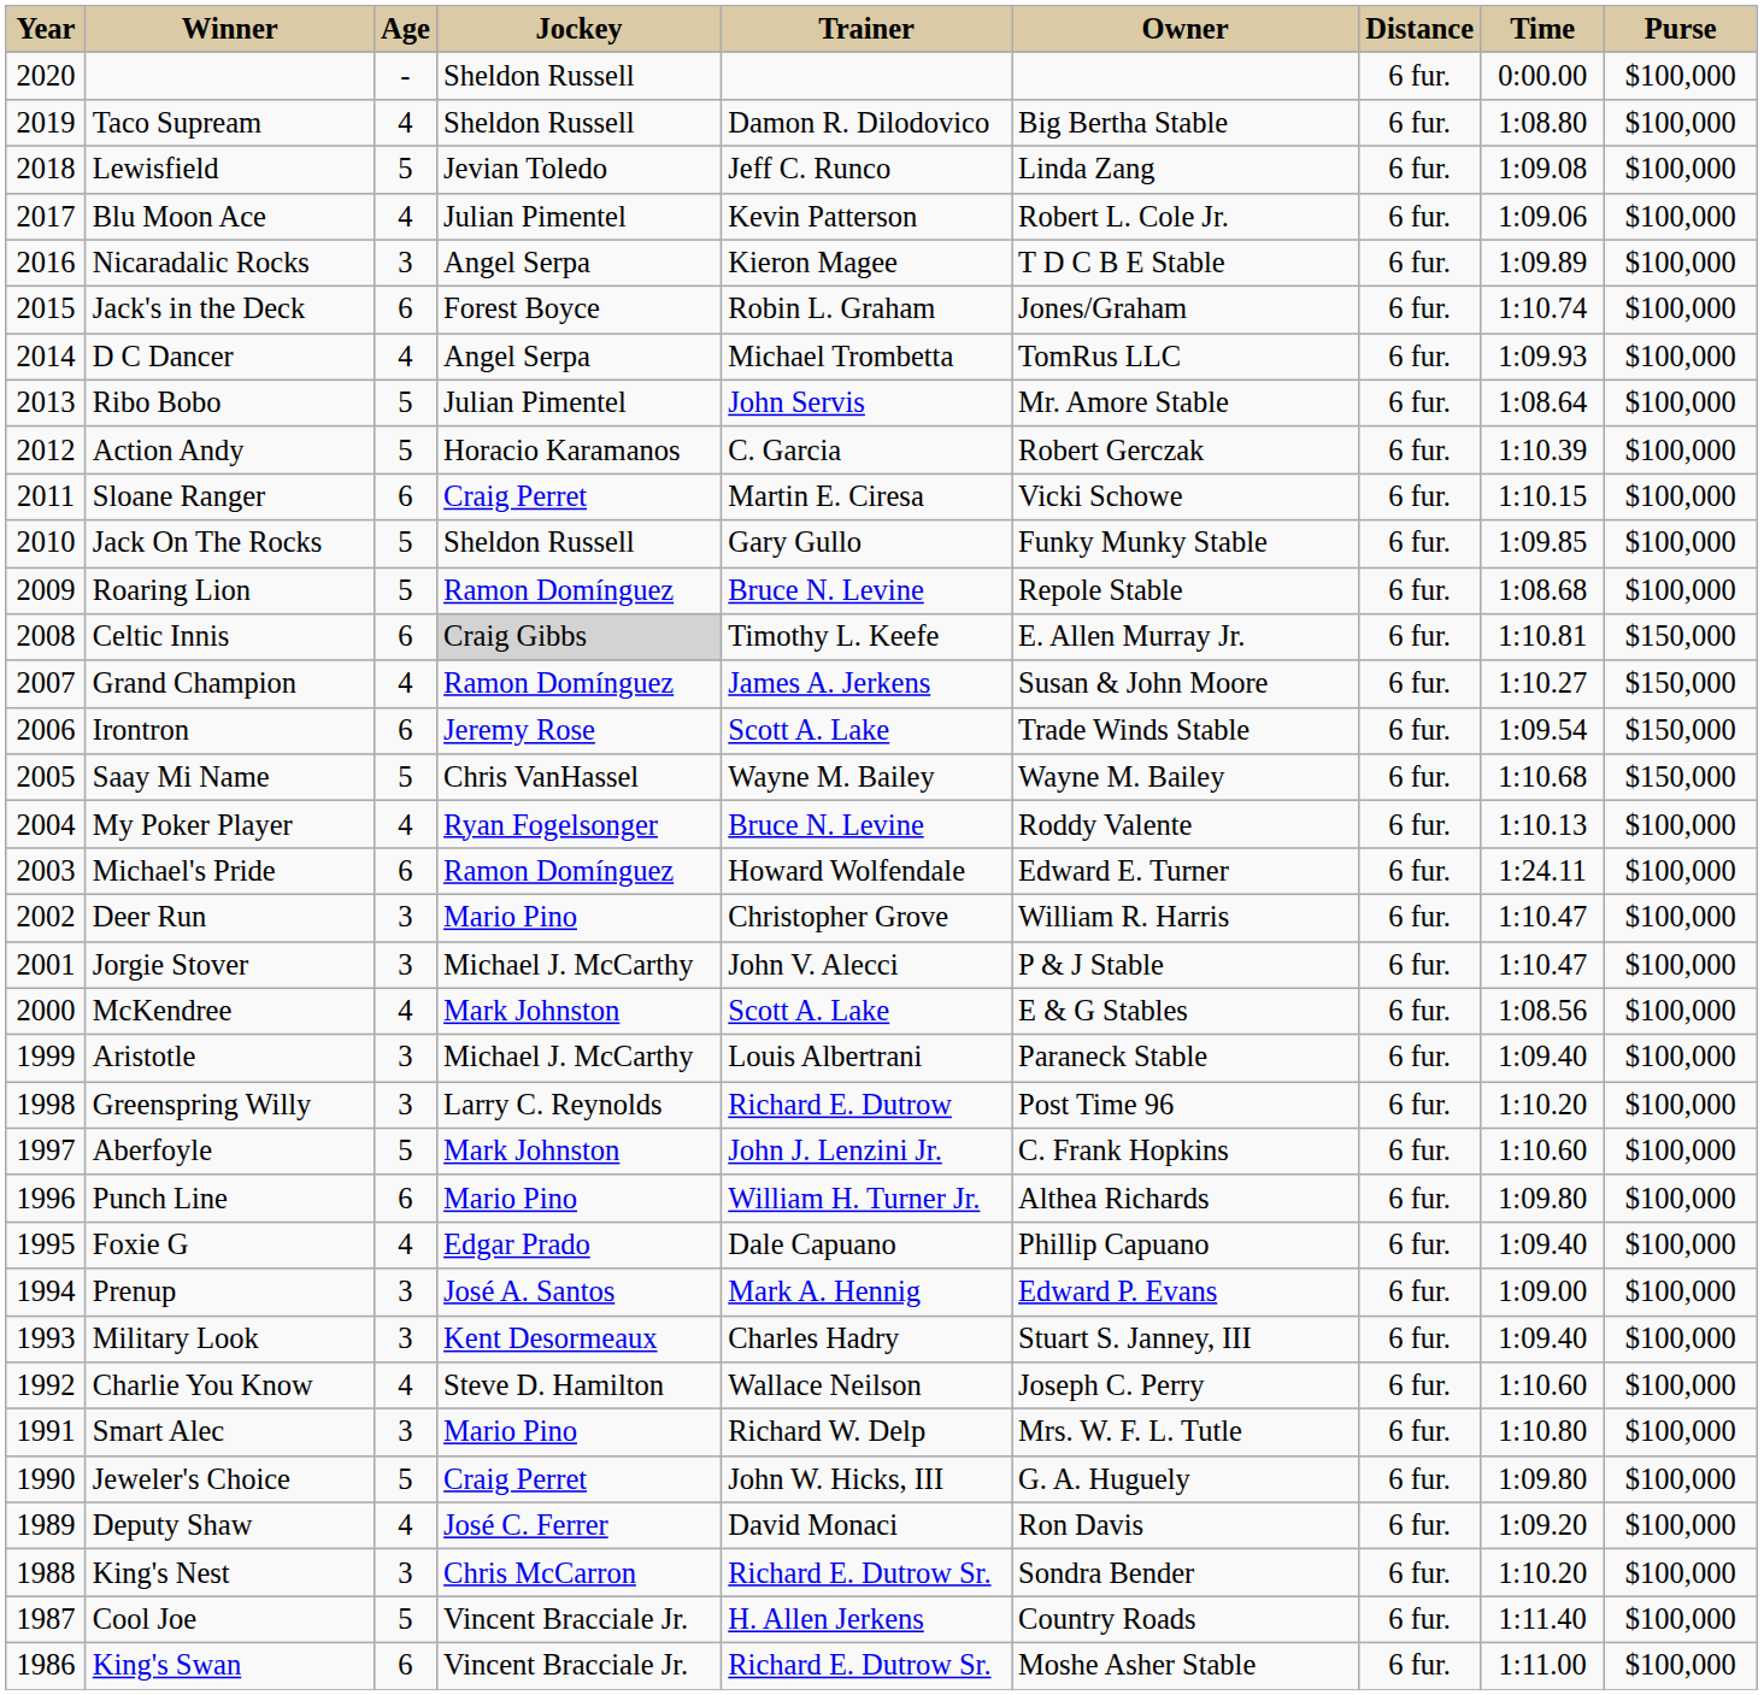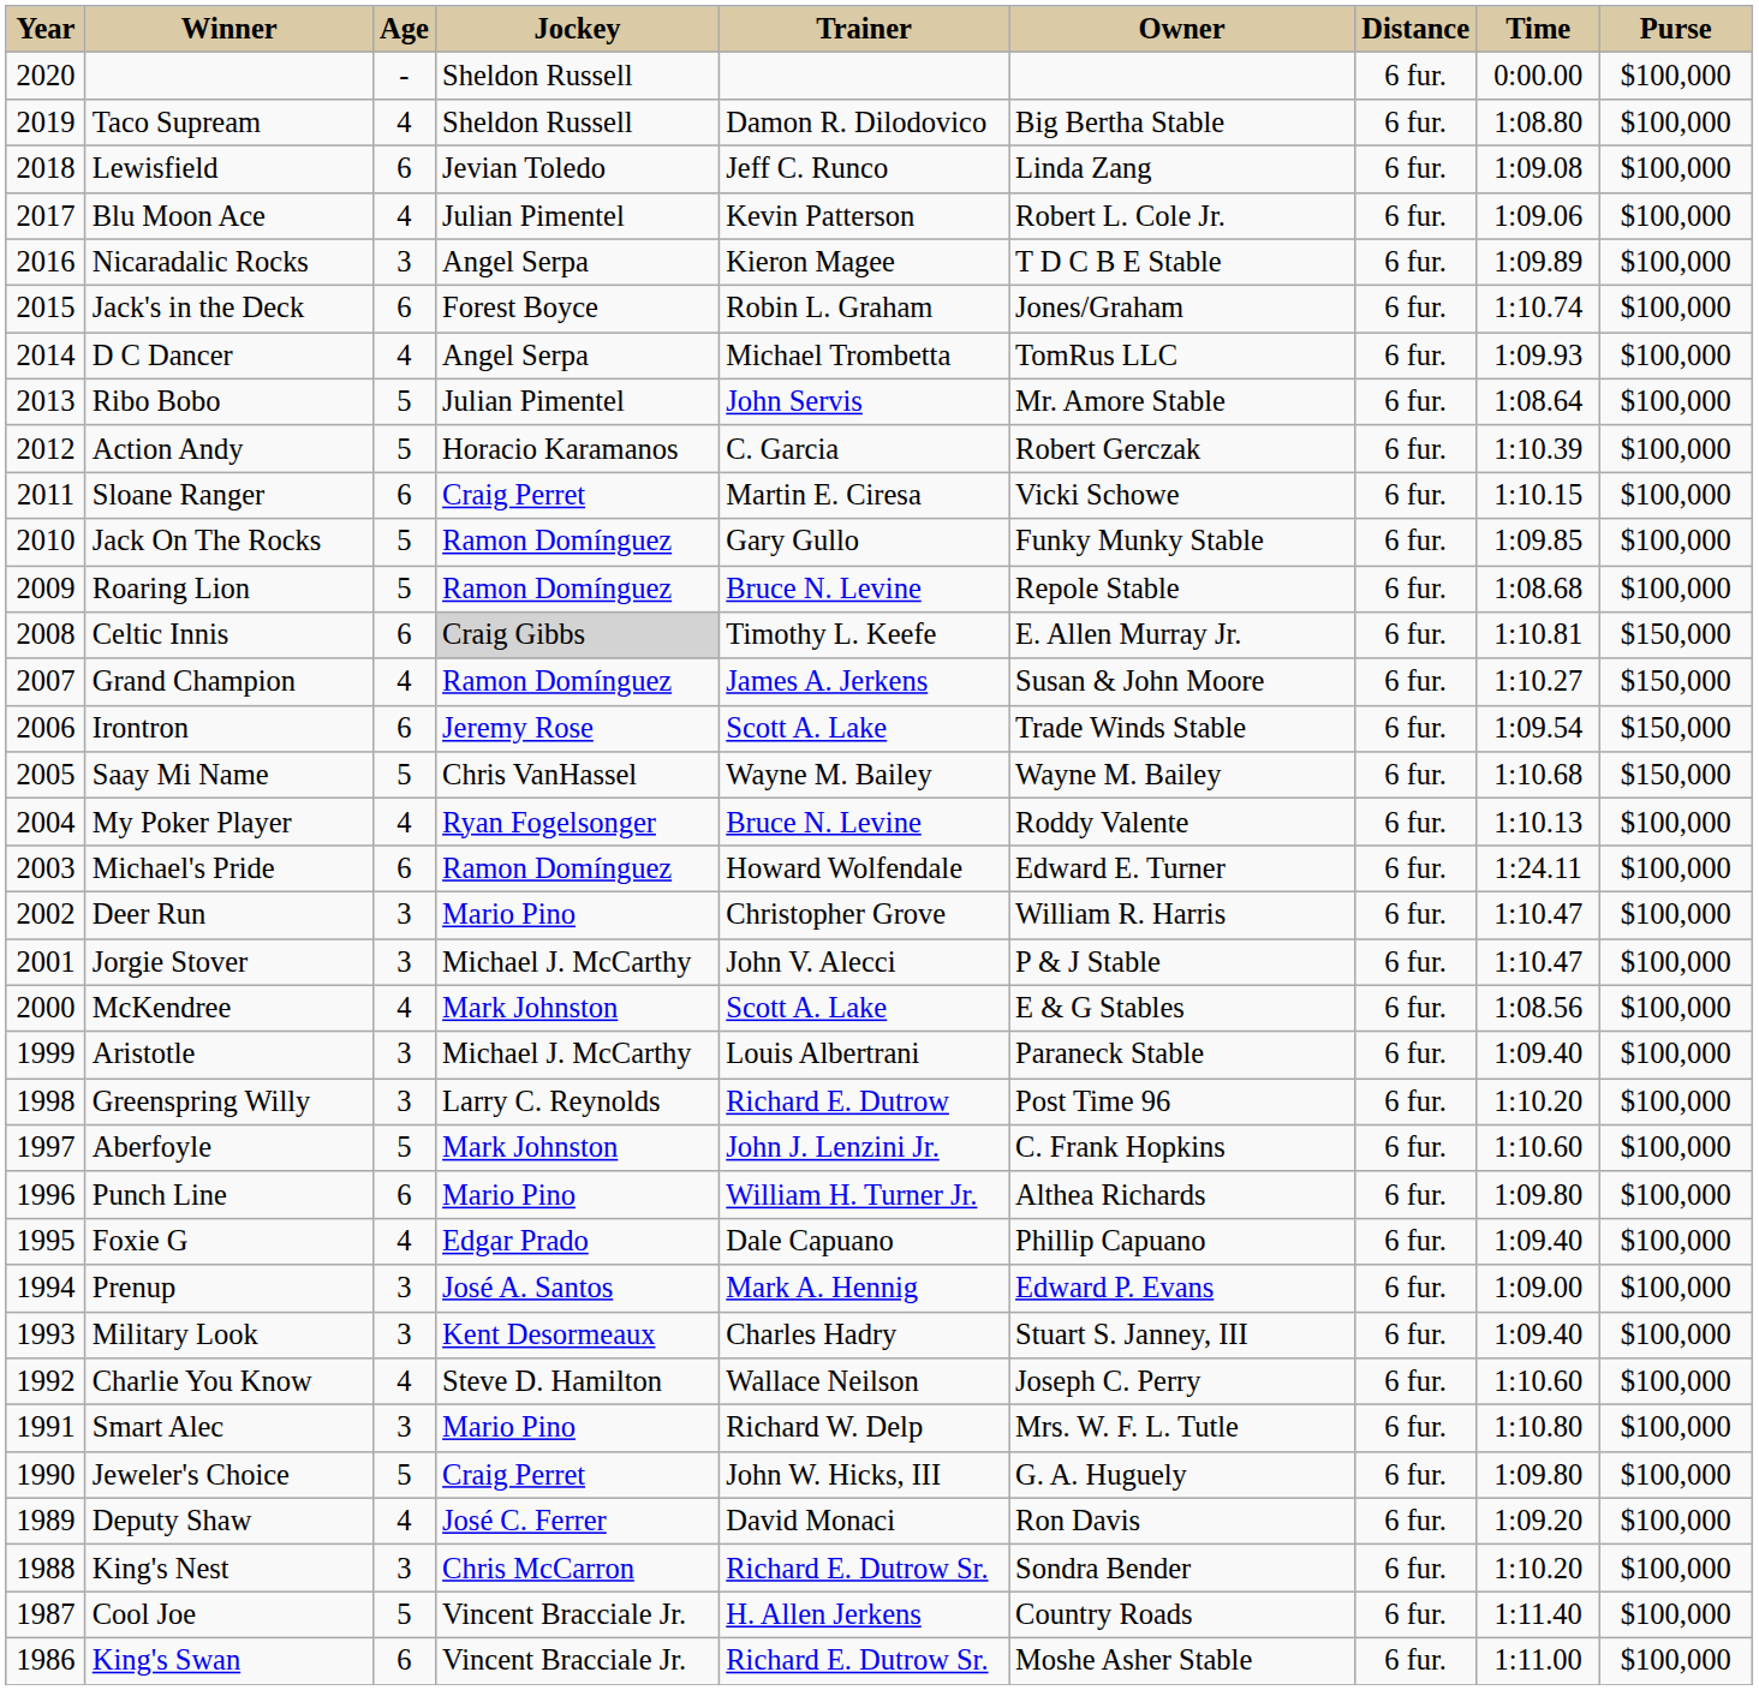Lewisfield | Age: 5 -> 6
Jack On The Rocks | Jockey: Sheldon Russell -> Ramon Domínguez
